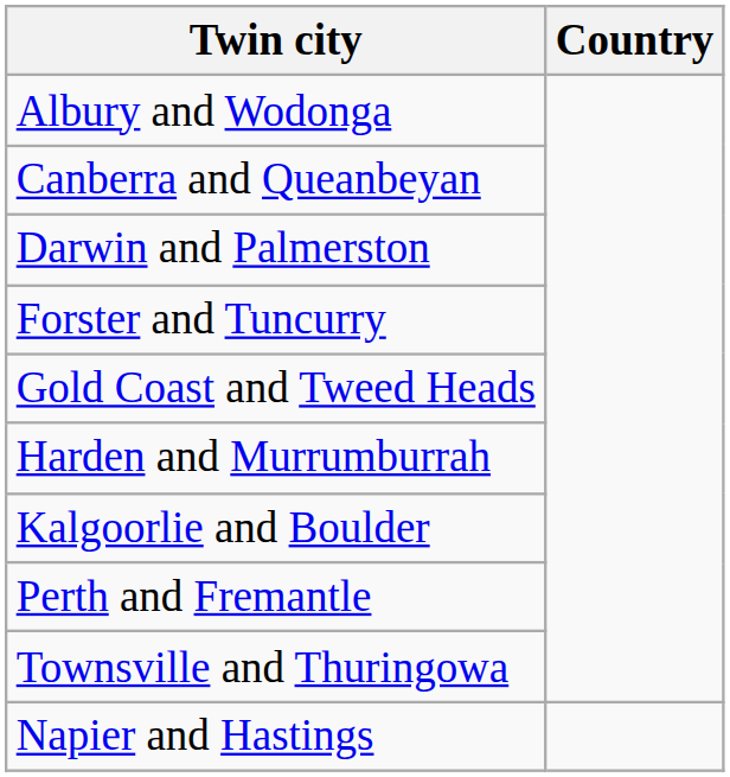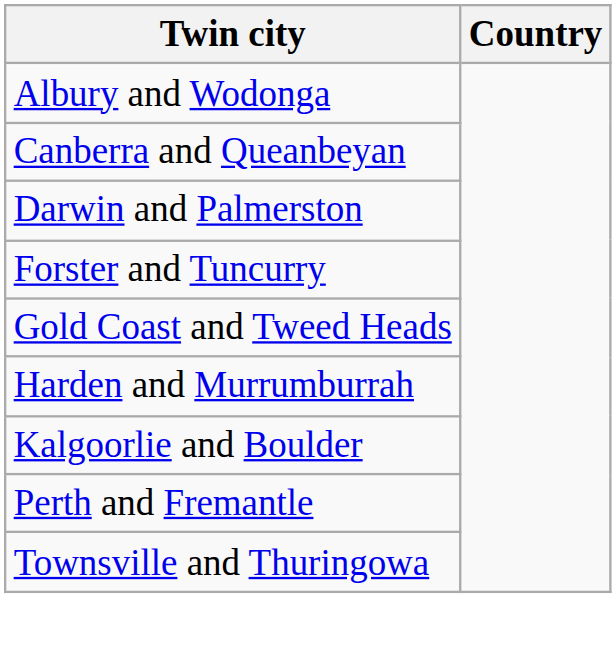- row: Napier and Hastings
